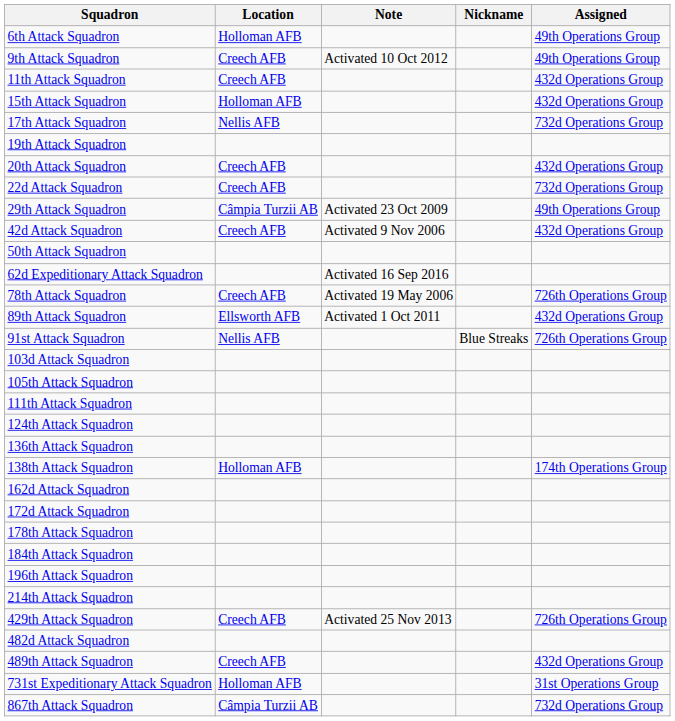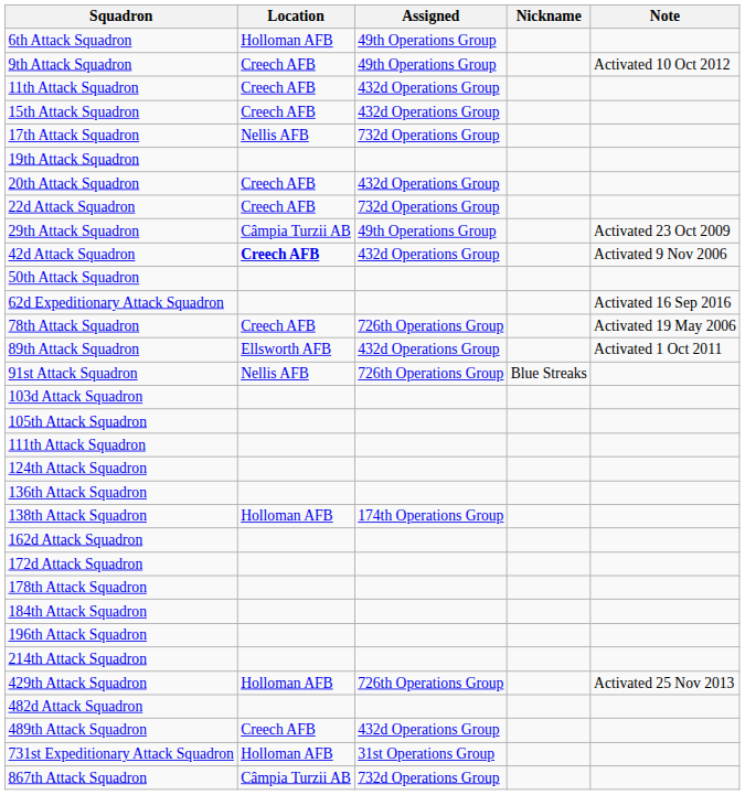columns swapped: Assigned <-> Note
15th Attack Squadron | Location: Holloman AFB -> Creech AFB
42d Attack Squadron | Location: normal -> bold
429th Attack Squadron | Location: Creech AFB -> Holloman AFB
